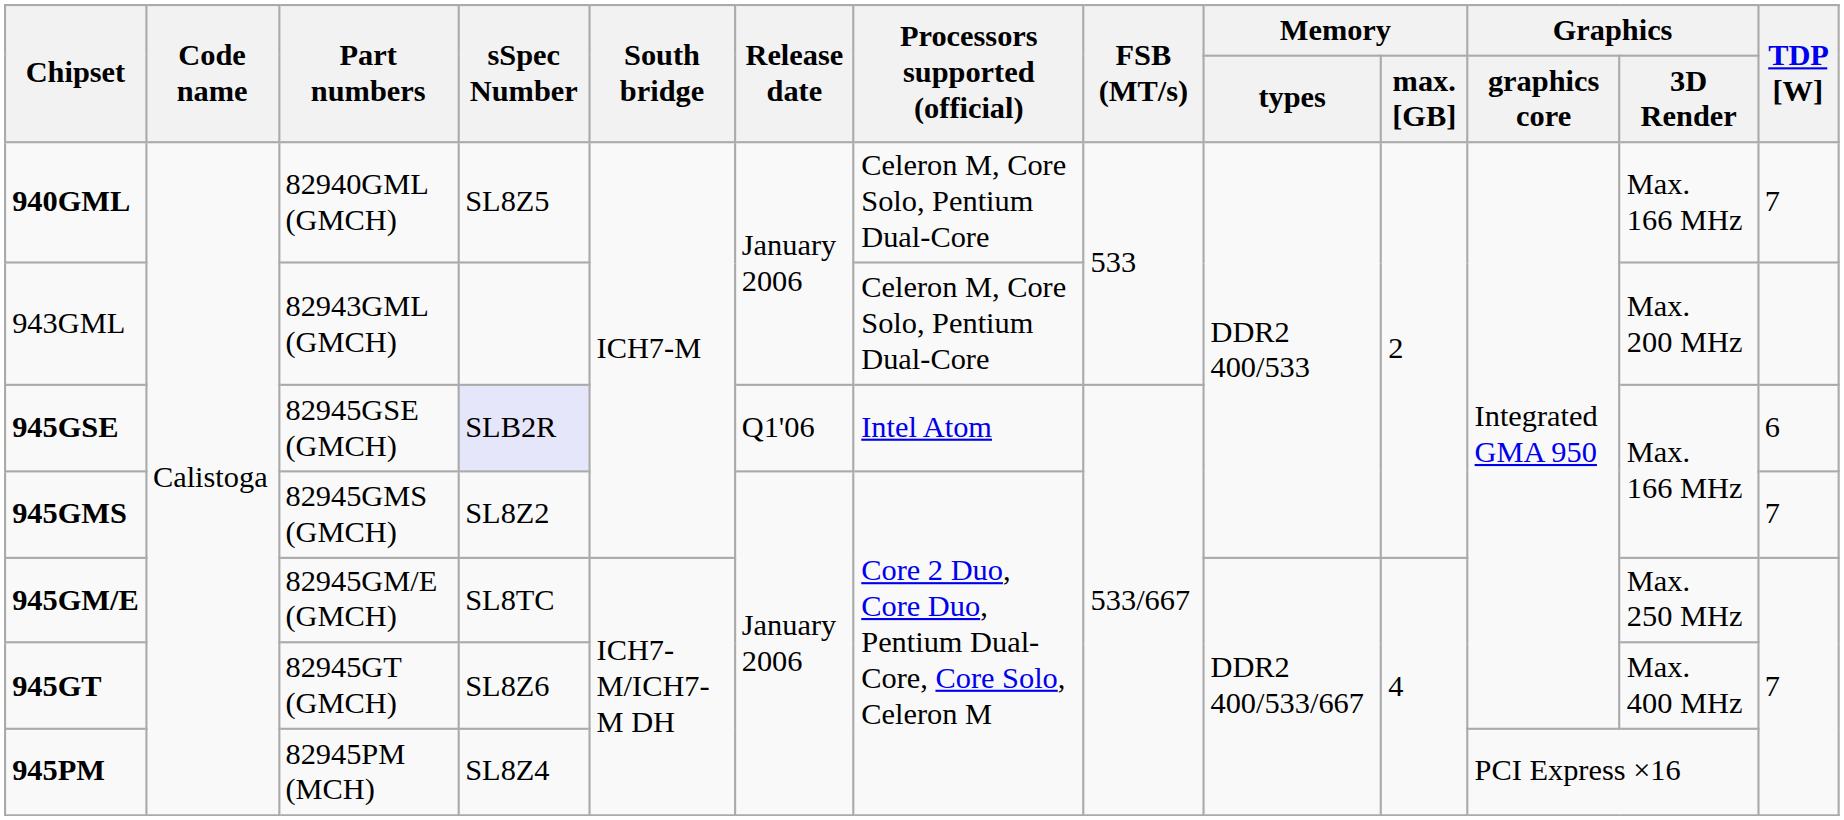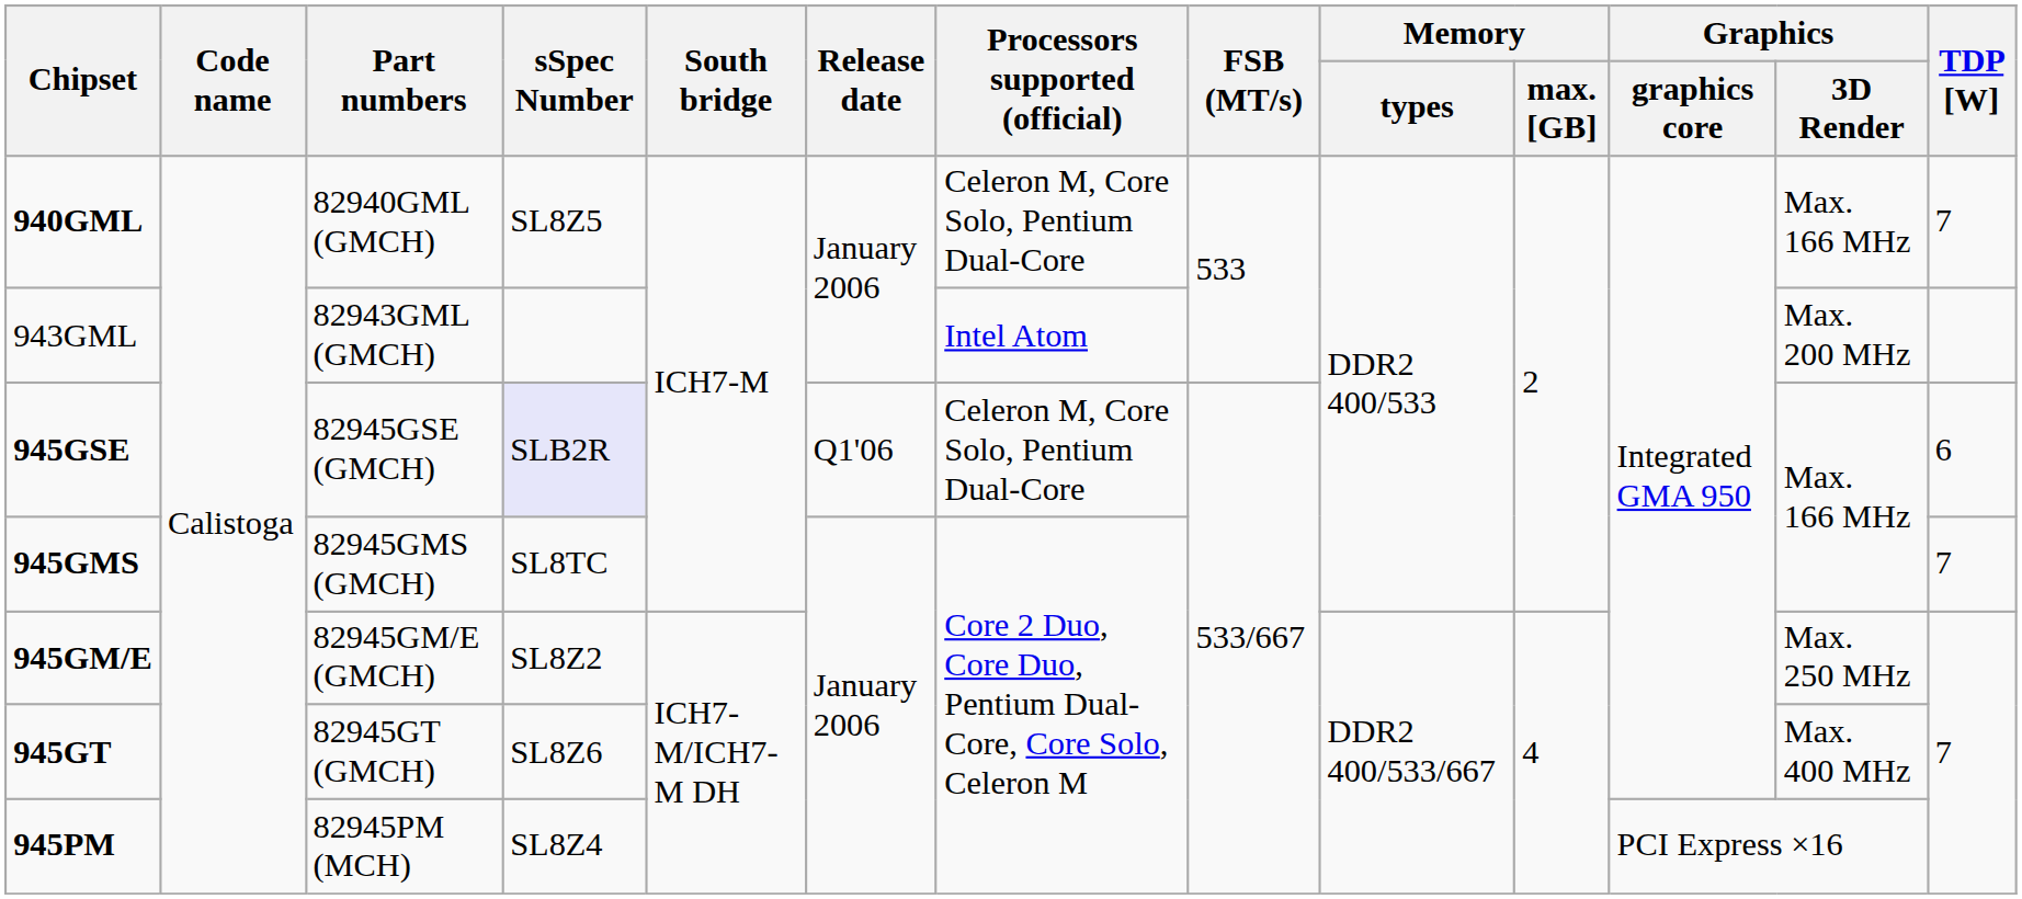943GML | Processors supported (official): Celeron M, Core Solo, Pentium Dual-Core -> Intel Atom
945GSE | Processors supported (official): Intel Atom -> Celeron M, Core Solo, Pentium Dual-Core
945GMS | sSpec Number: SL8Z2 -> SL8TC
945GM/E | sSpec Number: SL8TC -> SL8Z2
